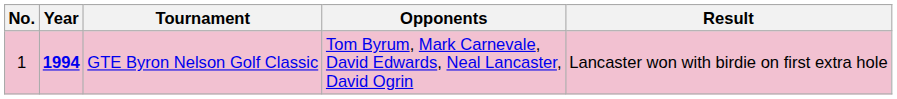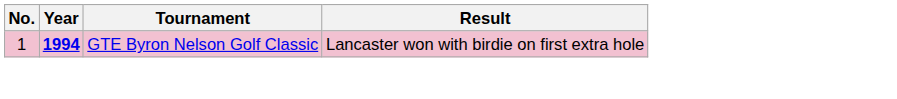- column: Opponents | Tom Byrum, Mark Carnevale, David Edwards, Neal Lancaster, David Ogrin
